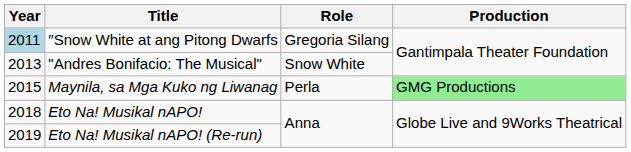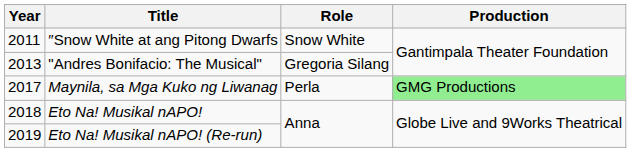″Snow White at ang Pitong Dwarfs | Year: lightblue background -> no background
″Snow White at ang Pitong Dwarfs | Role: Gregoria Silang -> Snow White
"Andres Bonifacio: The Musical" | Role: Snow White -> Gregoria Silang
Maynila, sa Mga Kuko ng Liwanag | Year: 2015 -> 2017
